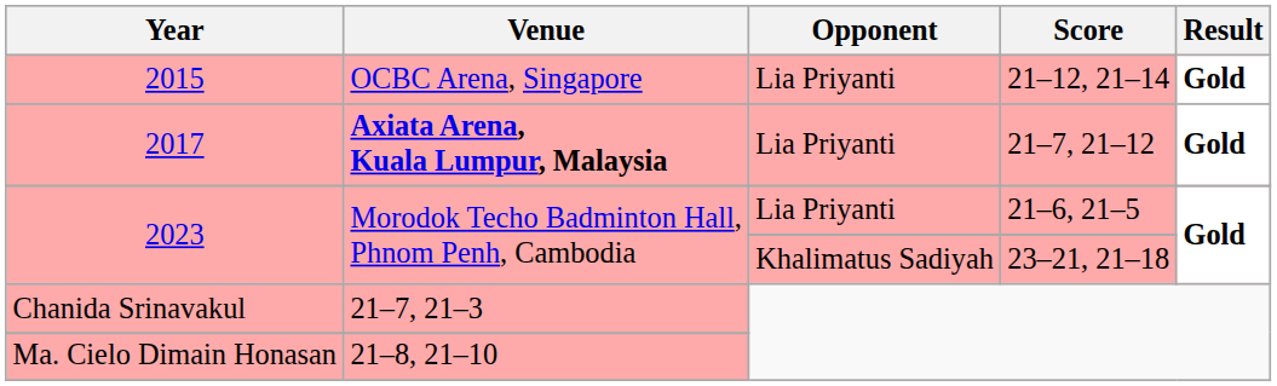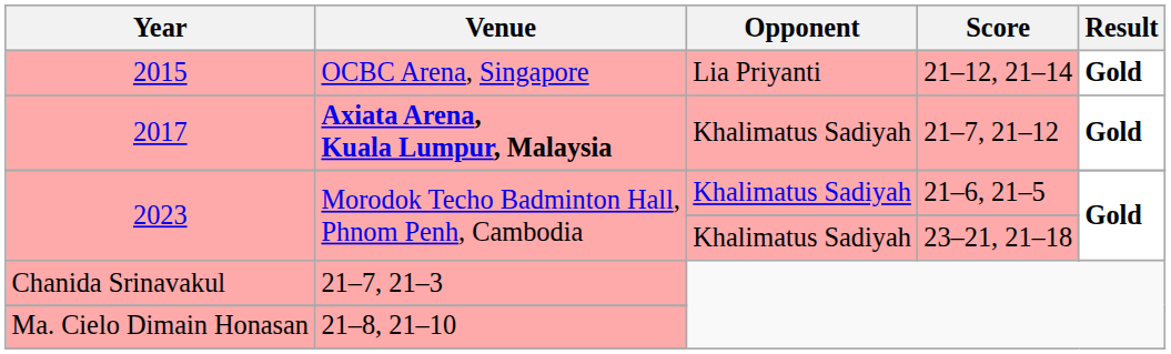2017 | Opponent: Lia Priyanti -> Khalimatus Sadiyah
2023 / 21–6, 21–5 | Opponent: Lia Priyanti -> Khalimatus Sadiyah
